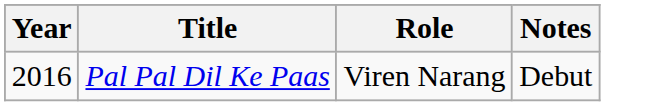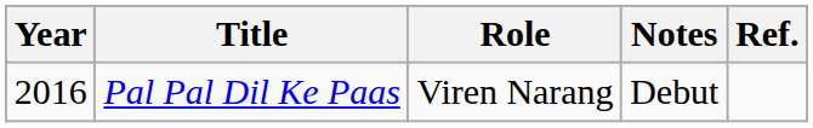+ column: Ref.
